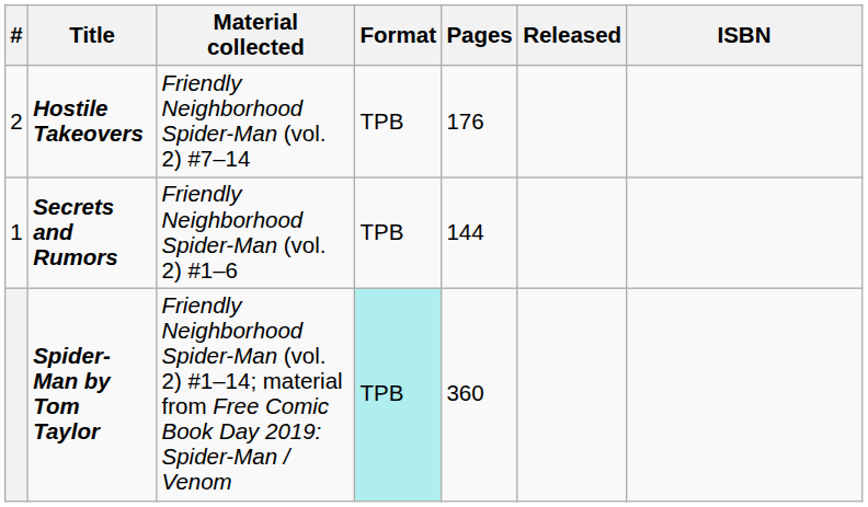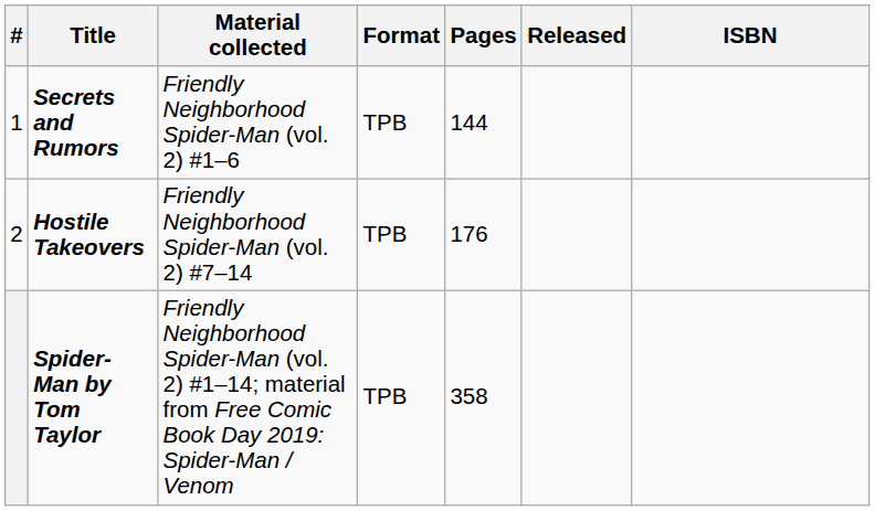rows swapped: Secrets and Rumors <-> Hostile Takeovers
Spider-Man by Tom Taylor | Format: paleturquoise background -> no background
Spider-Man by Tom Taylor | Pages: 360 -> 358
